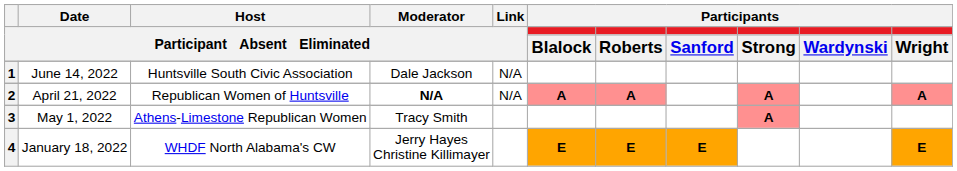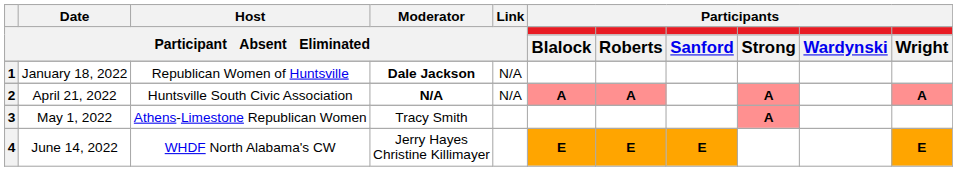1 | Date / Participant Absent Eliminated: June 14, 2022 -> January 18, 2022
1 | Host / Participant Absent Eliminated: Huntsville South Civic Association -> Republican Women of Huntsville
1 | Moderator / Participant Absent Eliminated: normal -> bold
2 | Host / Participant Absent Eliminated: Republican Women of Huntsville -> Huntsville South Civic Association
4 | Date / Participant Absent Eliminated: January 18, 2022 -> June 14, 2022
